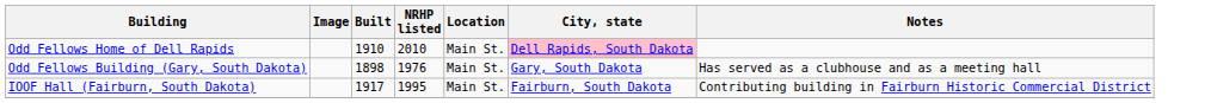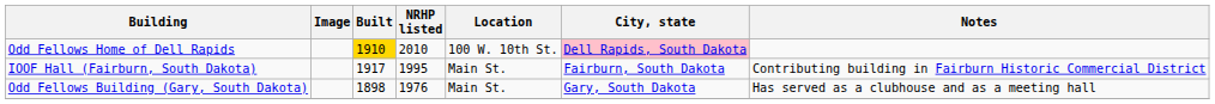Odd Fellows Home of Dell Rapids | Built: no background -> gold background
Odd Fellows Home of Dell Rapids | Location: Main St. -> 100 W. 10th St.
rows swapped: IOOF Hall (Fairburn, South Dakota) <-> Odd Fellows Building (Gary, South Dakota)
